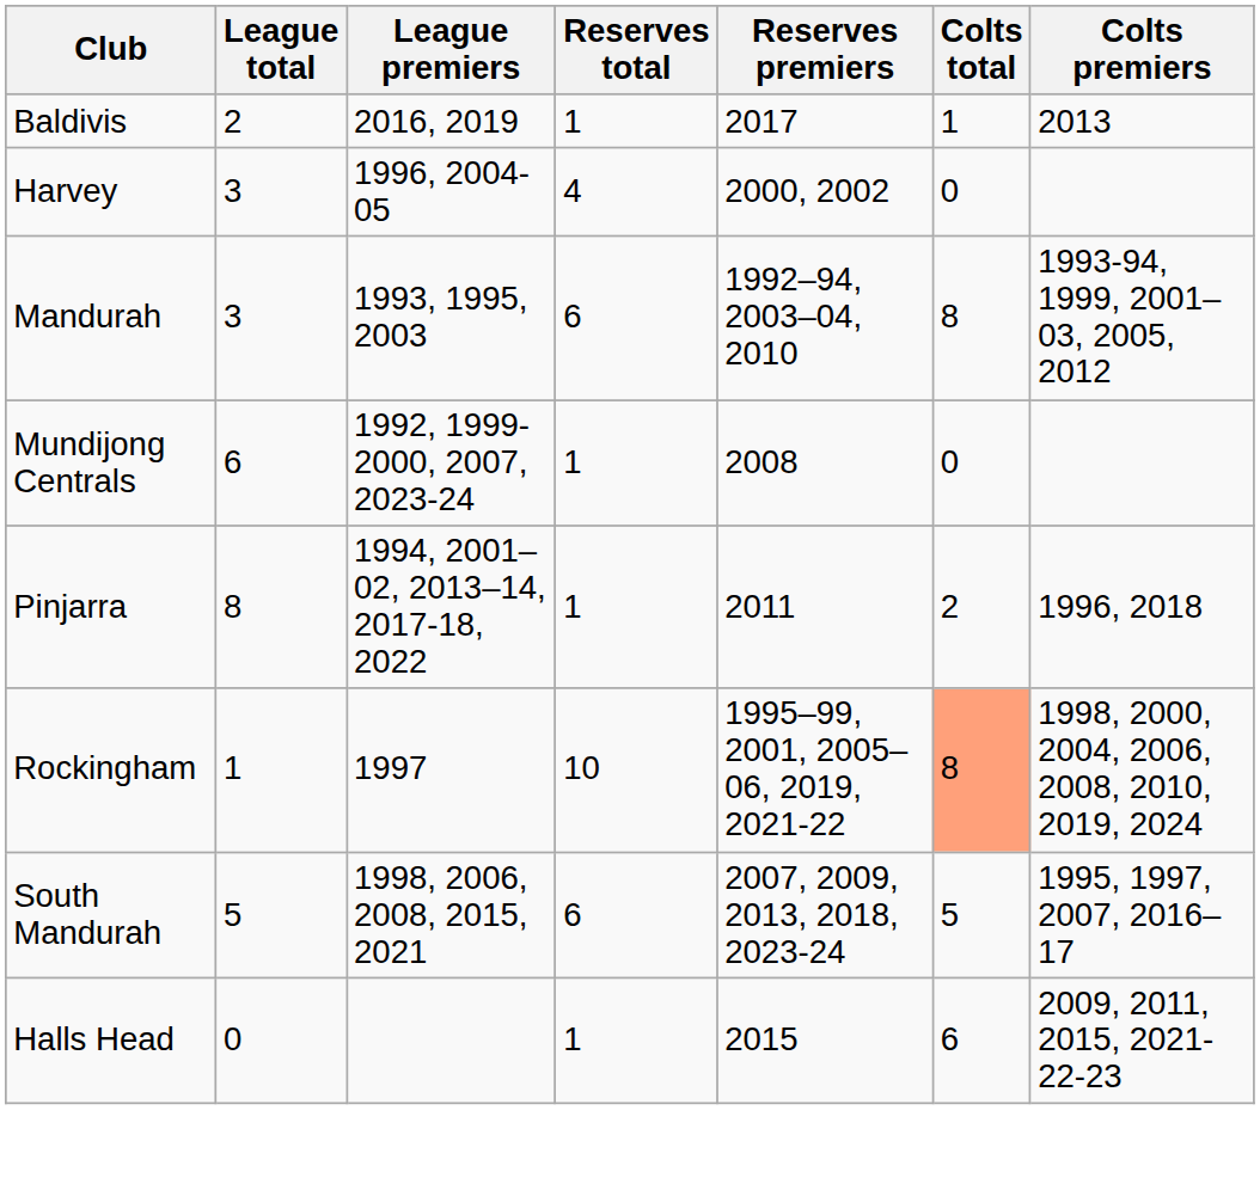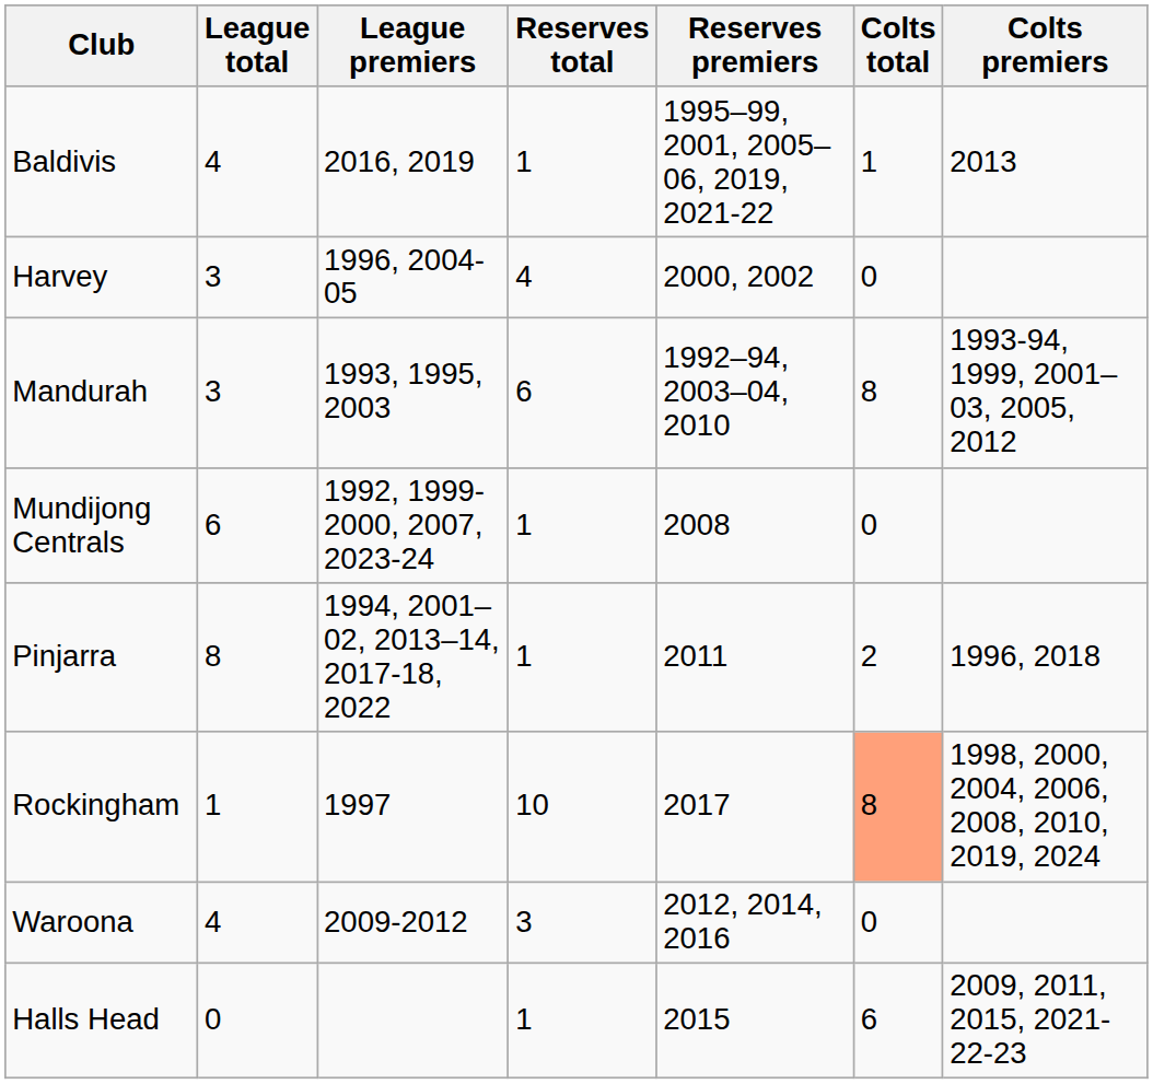Baldivis | League total: 2 -> 4
Baldivis | Reserves premiers: 2017 -> 1995–99, 2001, 2005–06, 2019, 2021-22
Rockingham | Reserves premiers: 1995–99, 2001, 2005–06, 2019, 2021-22 -> 2017
- row: South Mandurah | 5 | 1998, 2006, 2008, 2015, 2021 | 6 | 2007, 2009, 2013, 2018, 2023-24 | 5 | 1995, 1997, 2007, 2016–17
+ row: Waroona | 4 | 2009-2012 | 3 | 2012, 2014, 2016 | 0
